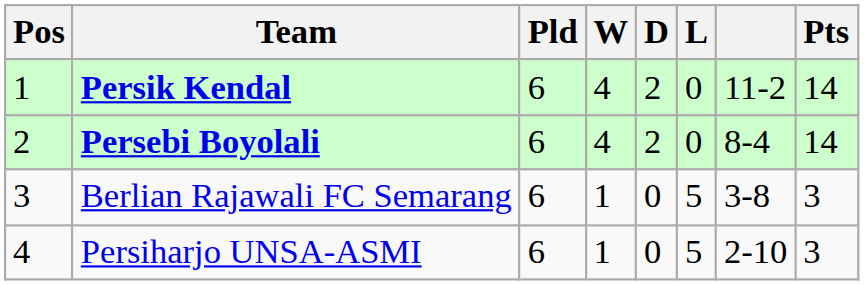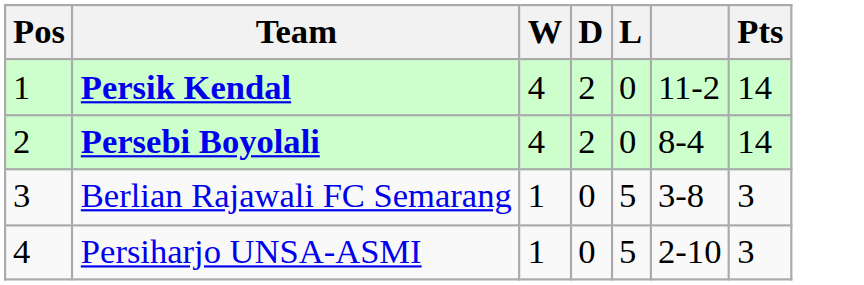- column: Pld | 6 | 6 | 6 | 6
